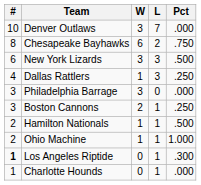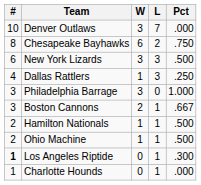Philadelphia Barrage | Pct: .000 -> 1.000
Boston Cannons | Pct: .250 -> .667
Ohio Machine | Pct: 1.000 -> .500
